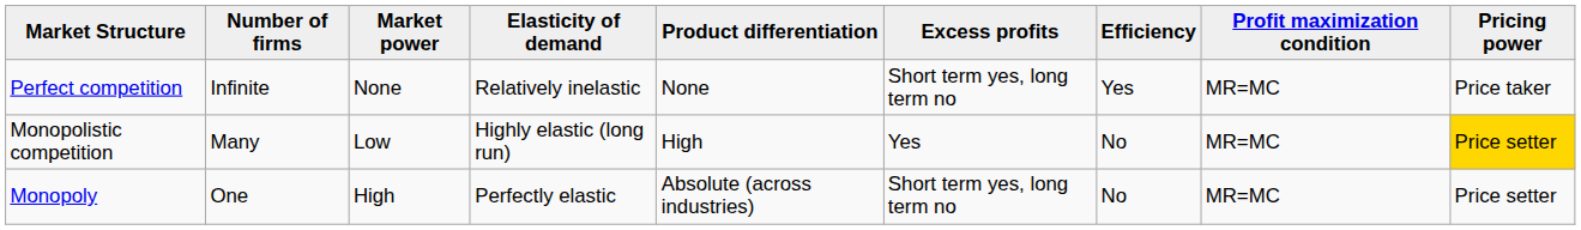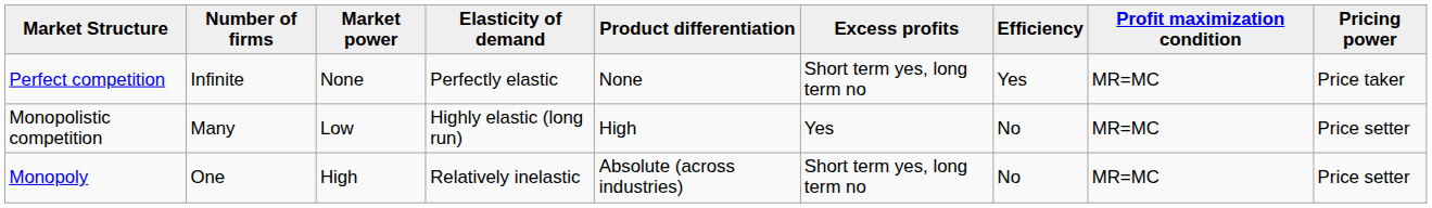Perfect competition | Elasticity of demand: Relatively inelastic -> Perfectly elastic
Monopolistic competition | Pricing power: gold background -> no background
Monopoly | Elasticity of demand: Perfectly elastic -> Relatively inelastic
